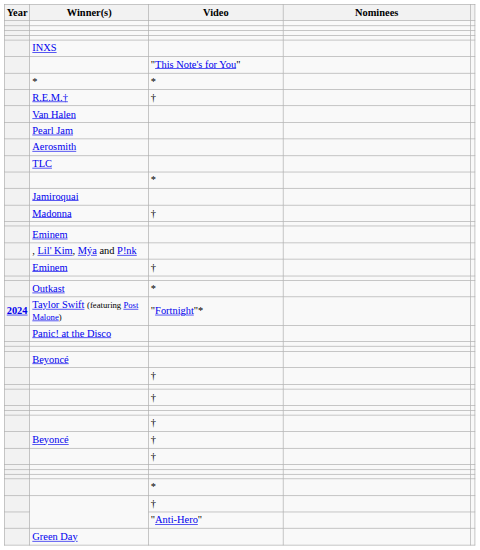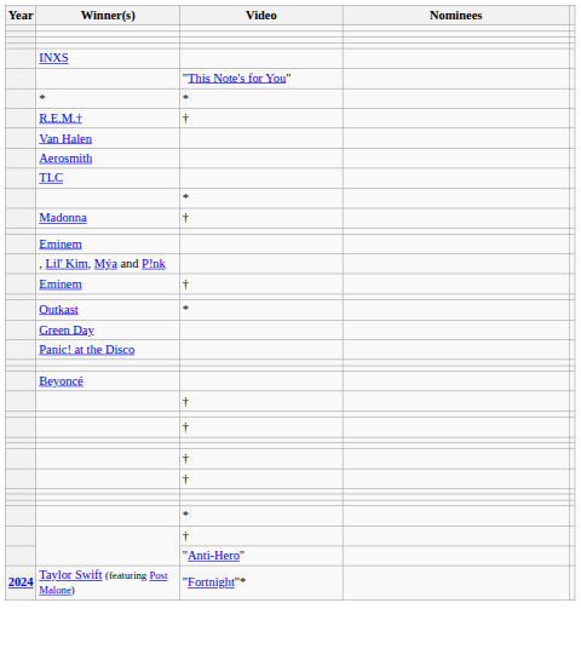- row: Pearl Jam
- row: Jamiroquai
rows swapped: Green Day <-> Taylor Swift (featuring Post Malone)
- row: Beyoncé | †
